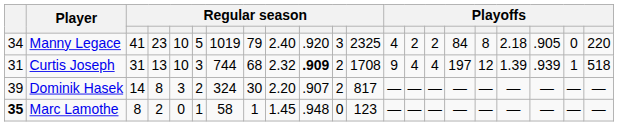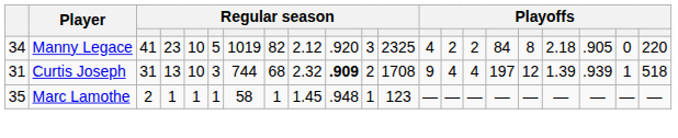Manny Legace | column 8: 79 -> 82
Manny Legace | column 9: 2.40 -> 2.12
- row: 39 | Dominik Hasek | 14 | 8 | 3 | 2 | 324 | 30 | 2.20 | .907 | 2 | 817 | — | — | — | — | — | — | — | — | —
Marc Lamothe | column 1: bold -> normal
Marc Lamothe | column 3: 8 -> 2
Marc Lamothe | column 4: 2 -> 1
Marc Lamothe | column 5: 0 -> 1
Marc Lamothe | column 11: 0 -> 1
